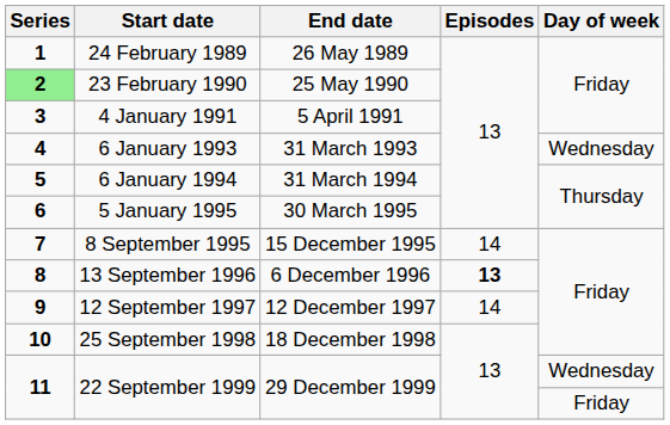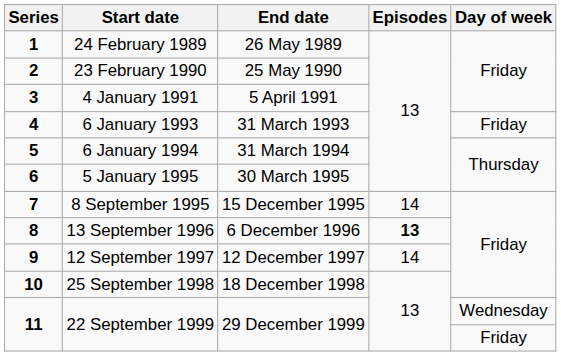23 February 1990 | Series: lightgreen background -> no background
6 January 1993 | Day of week: Wednesday -> Friday
